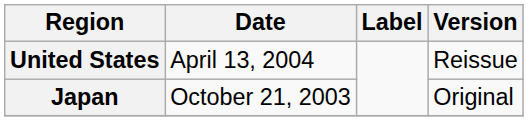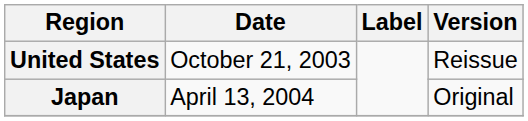United States | Date: April 13, 2004 -> October 21, 2003
Japan | Date: October 21, 2003 -> April 13, 2004
